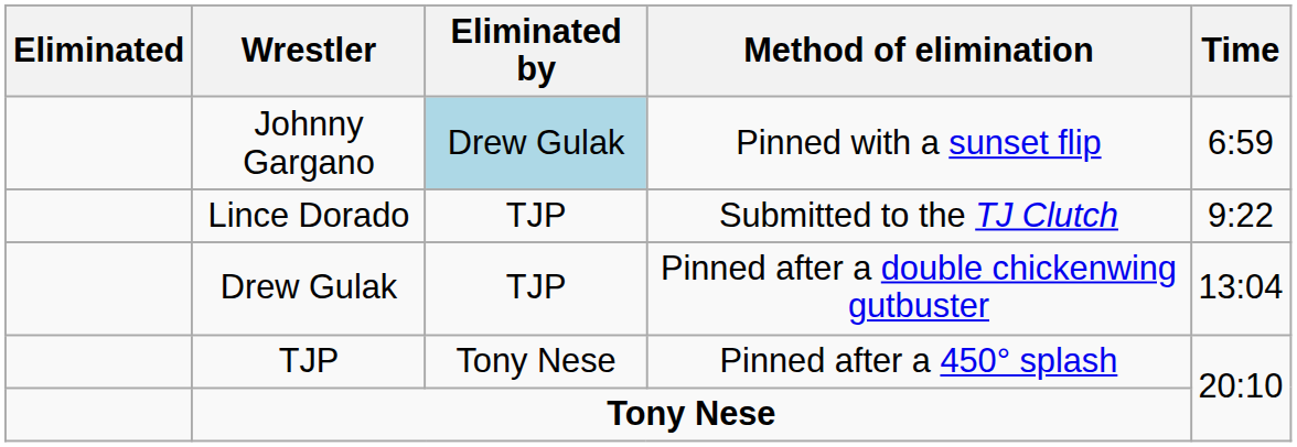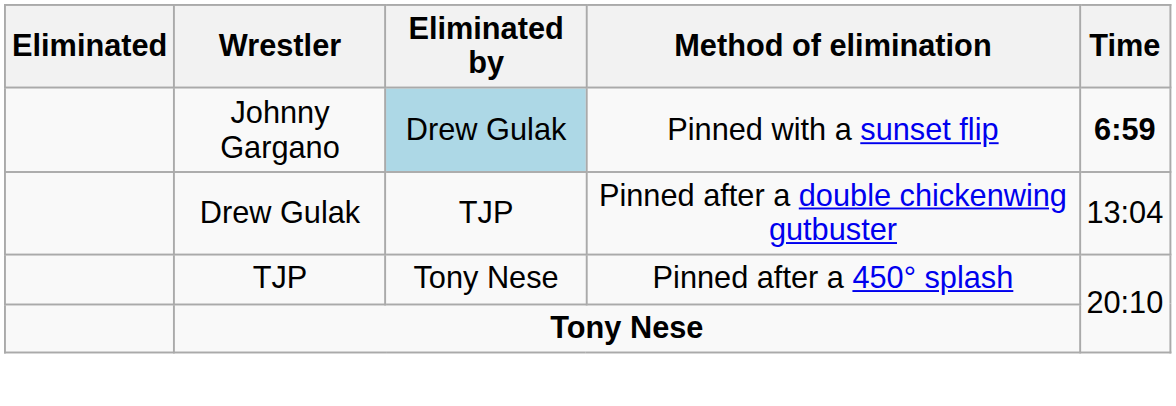Johnny Gargano | Time: normal -> bold
- row: Lince Dorado | TJP | Submitted to the TJ Clutch | 9:22
